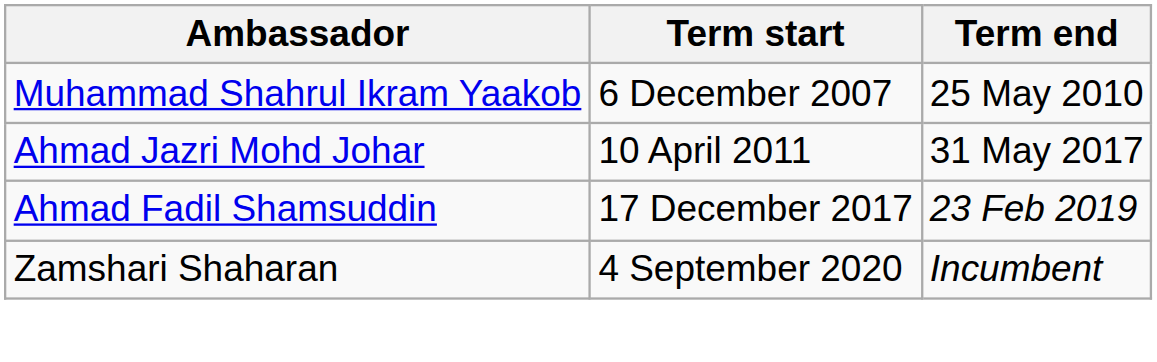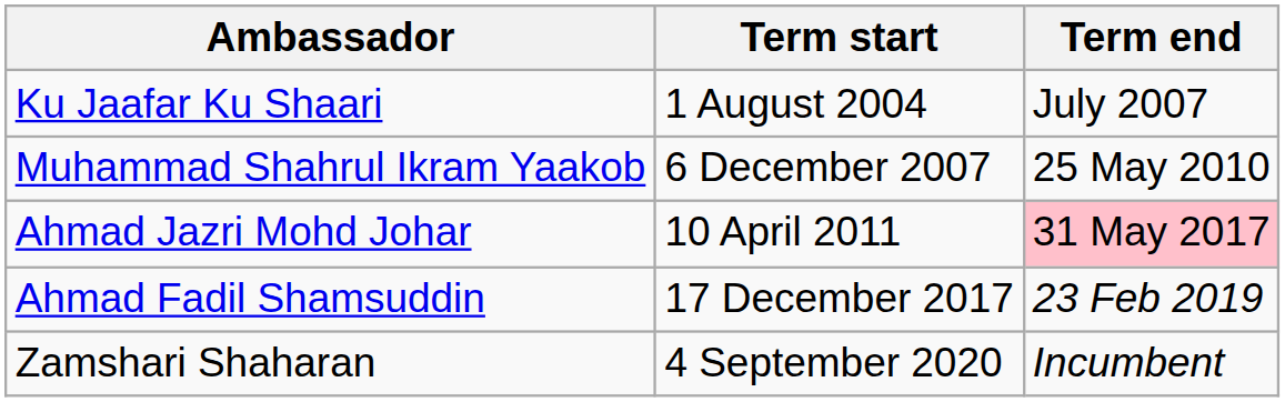+ row: Ku Jaafar Ku Shaari | 1 August 2004 | July 2007
Ahmad Jazri Mohd Johar | Term end: no background -> pink background
